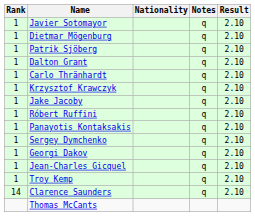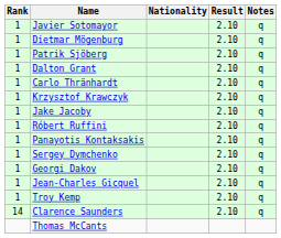columns swapped: Result <-> Notes
